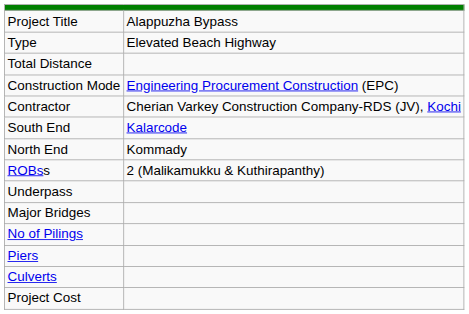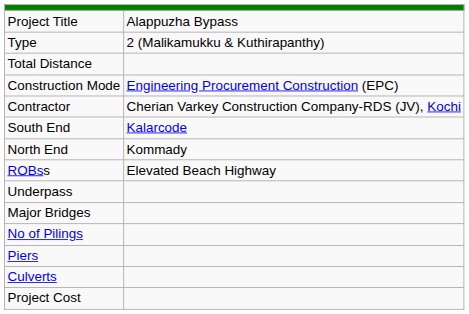Type | column 2: Elevated Beach Highway -> 2 (Malikamukku & Kuthirapanthy)
ROBss | column 2: 2 (Malikamukku & Kuthirapanthy) -> Elevated Beach Highway
